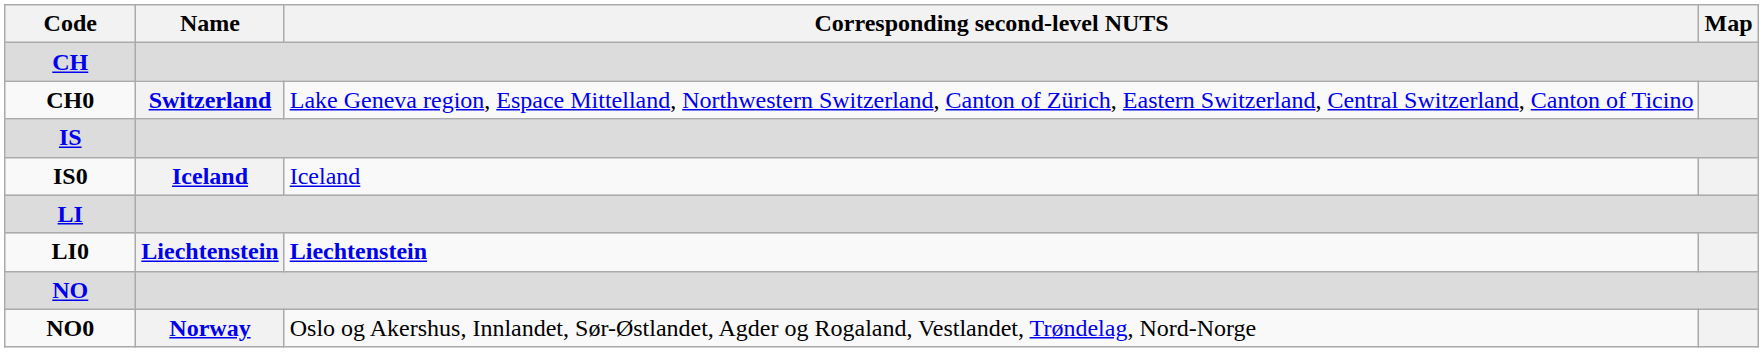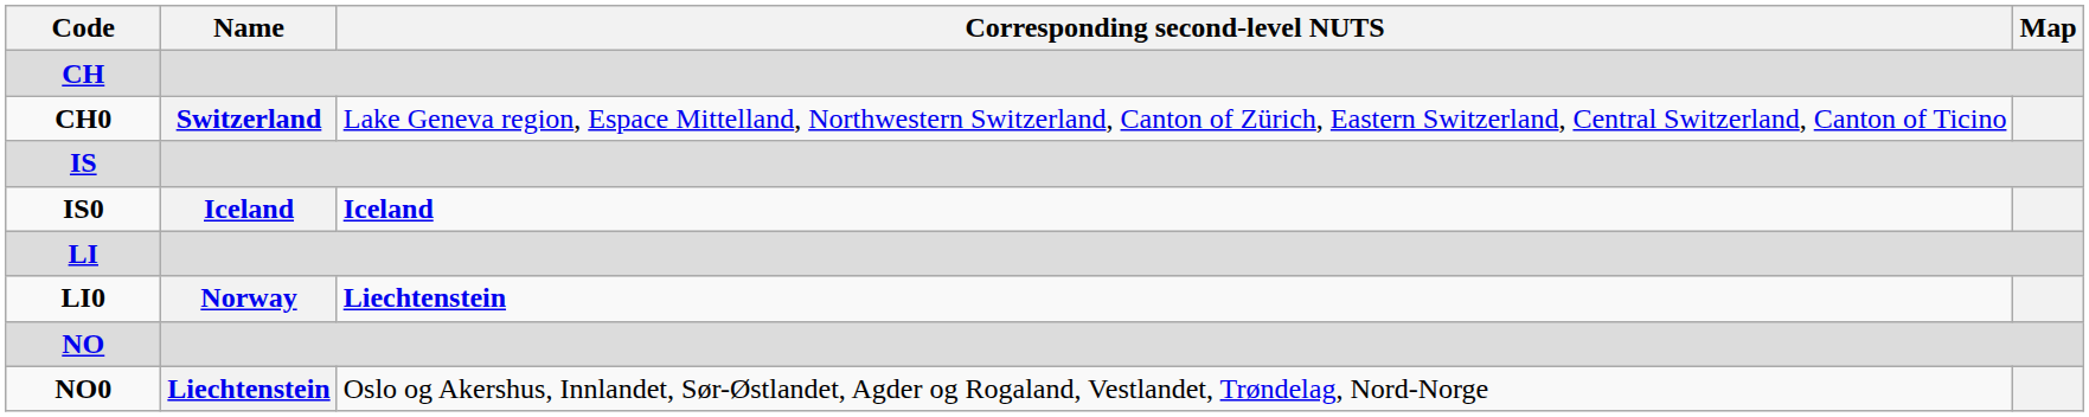IS0 | Corresponding second-level NUTS: normal -> bold
LI0 | Name: Liechtenstein -> Norway
NO0 | Name: Norway -> Liechtenstein
